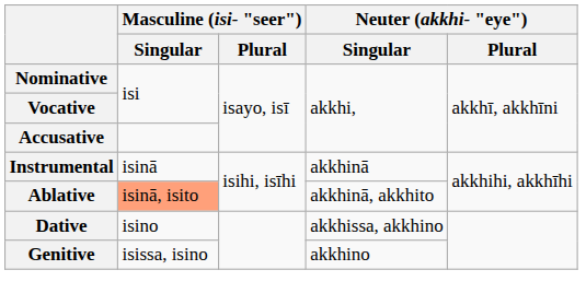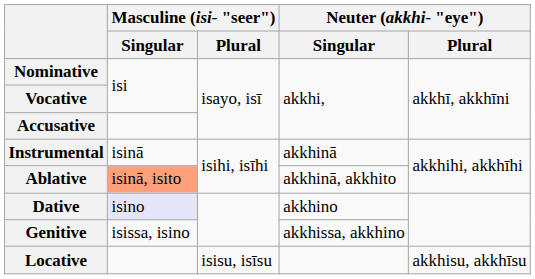Dative | Masculine (isi- "seer") / Singular: no background -> lavender background
Dative | Neuter (akkhi- "eye") / Singular: akkhissa, akkhino -> akkhino
Genitive | Neuter (akkhi- "eye") / Singular: akkhino -> akkhissa, akkhino
+ row: Locative | isisu, isīsu | akkhisu, akkhīsu
